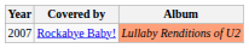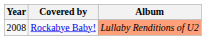Rockabye Baby! | Year: 2007 -> 2008
